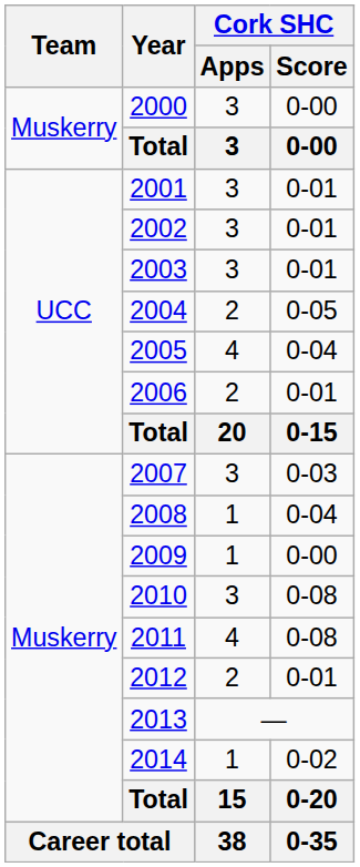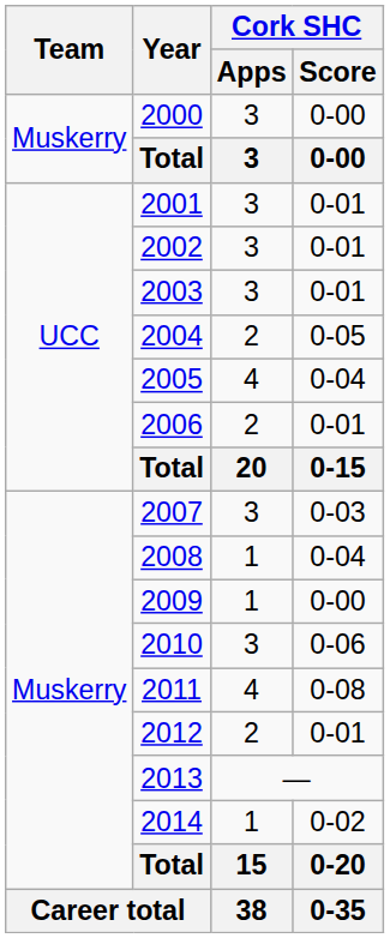2010 | Cork SHC / Score: 0-08 -> 0-06
